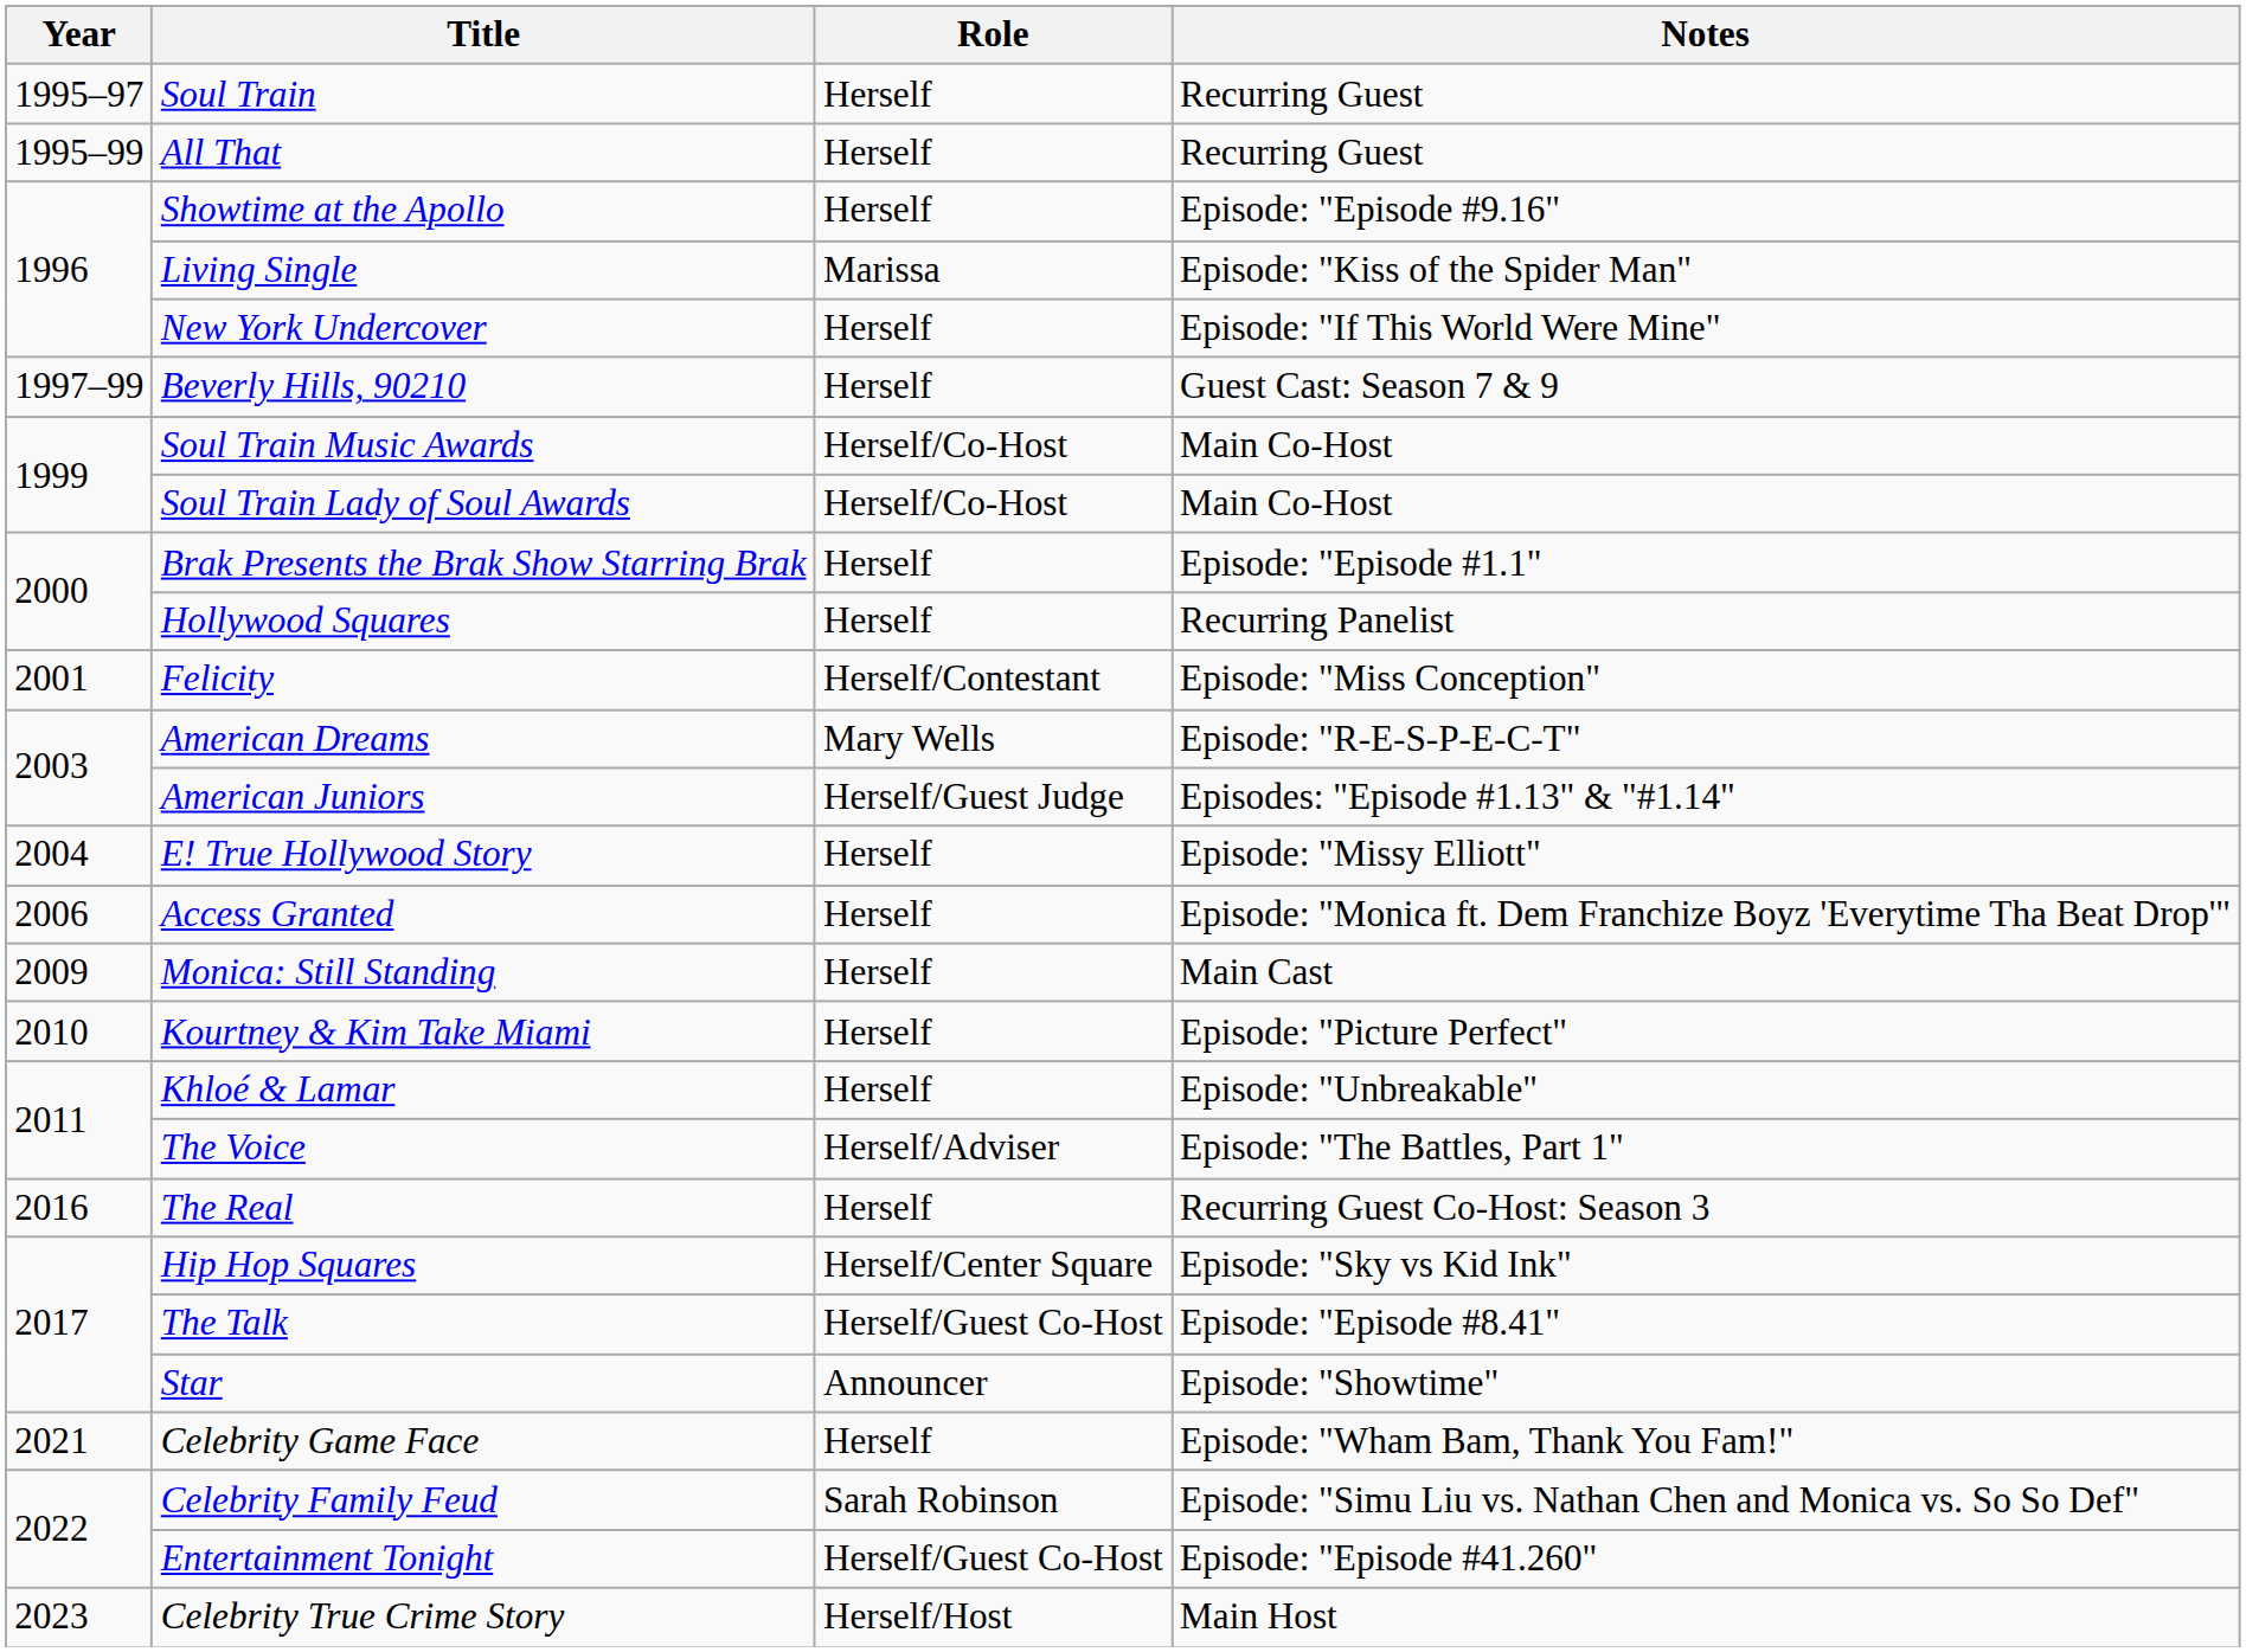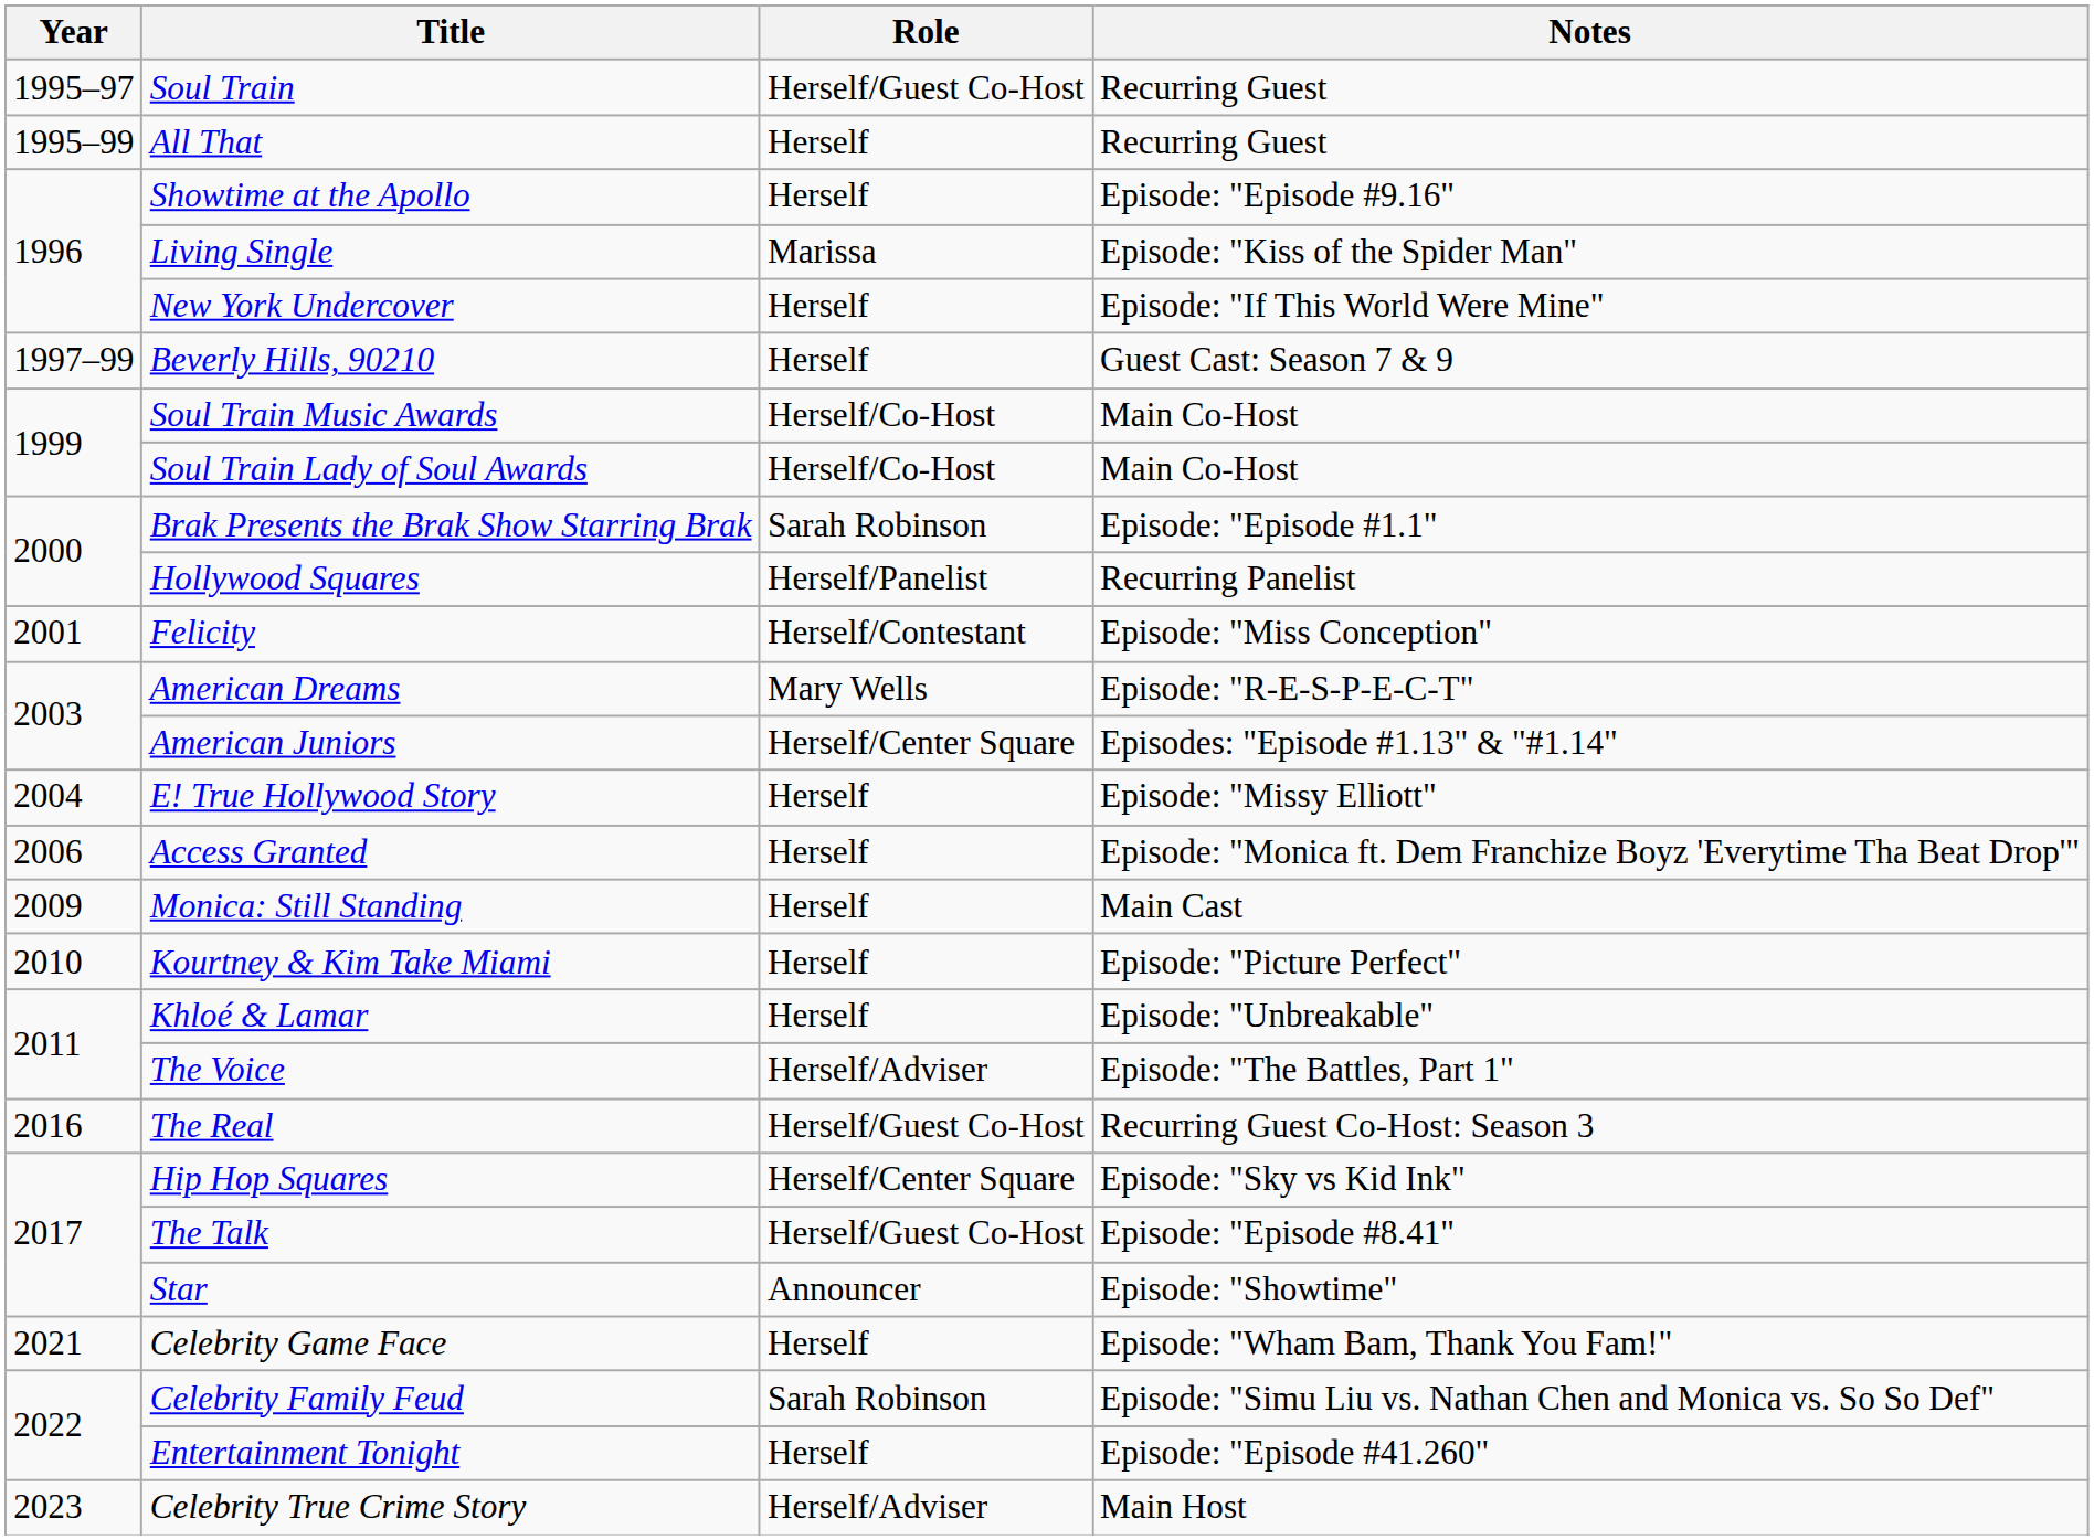Soul Train | Role: Herself -> Herself/Guest Co-Host
Brak Presents the Brak Show Starring Brak | Role: Herself -> Sarah Robinson
Hollywood Squares | Role: Herself -> Herself/Panelist
American Juniors | Role: Herself/Guest Judge -> Herself/Center Square
The Real | Role: Herself -> Herself/Guest Co-Host
Entertainment Tonight | Role: Herself/Guest Co-Host -> Herself
Celebrity True Crime Story | Role: Herself/Host -> Herself/Adviser
